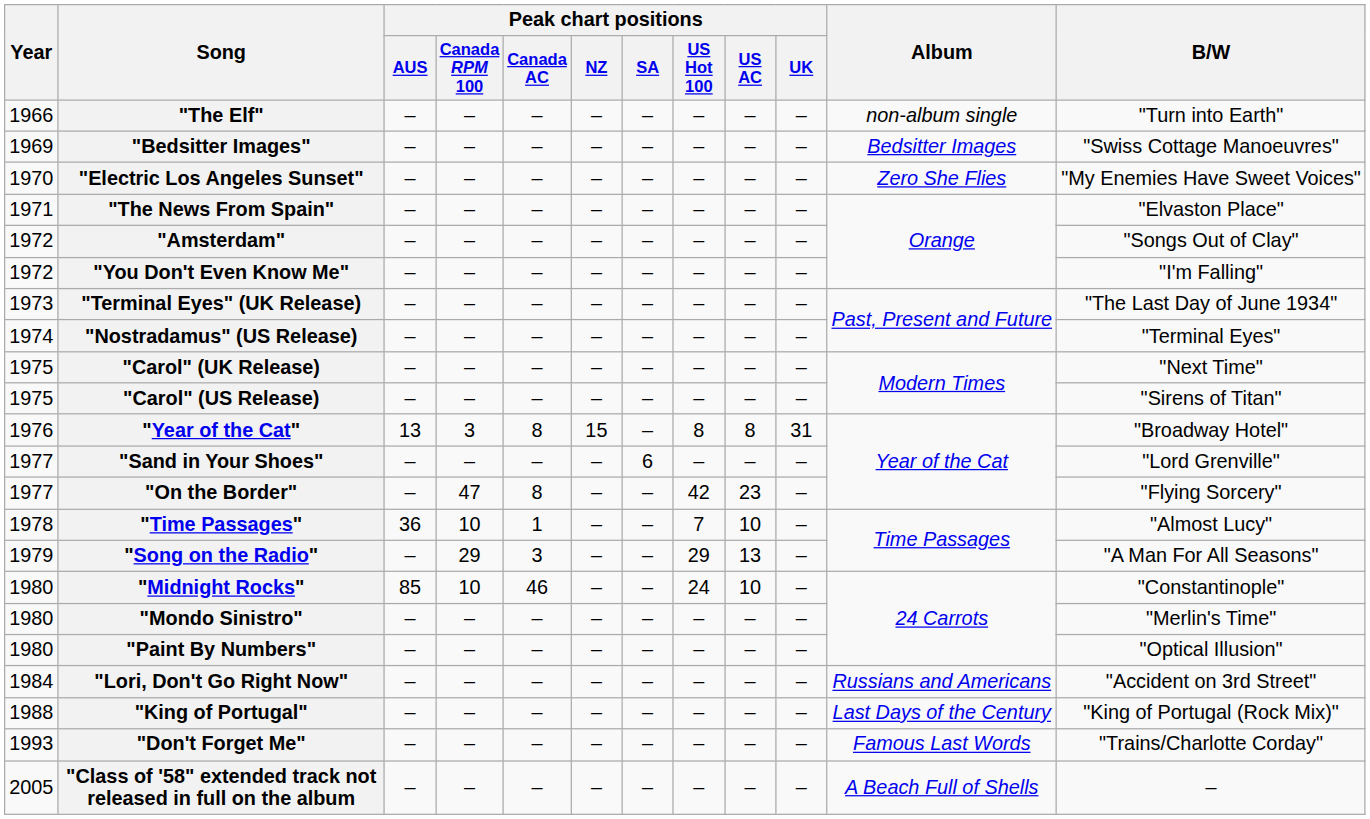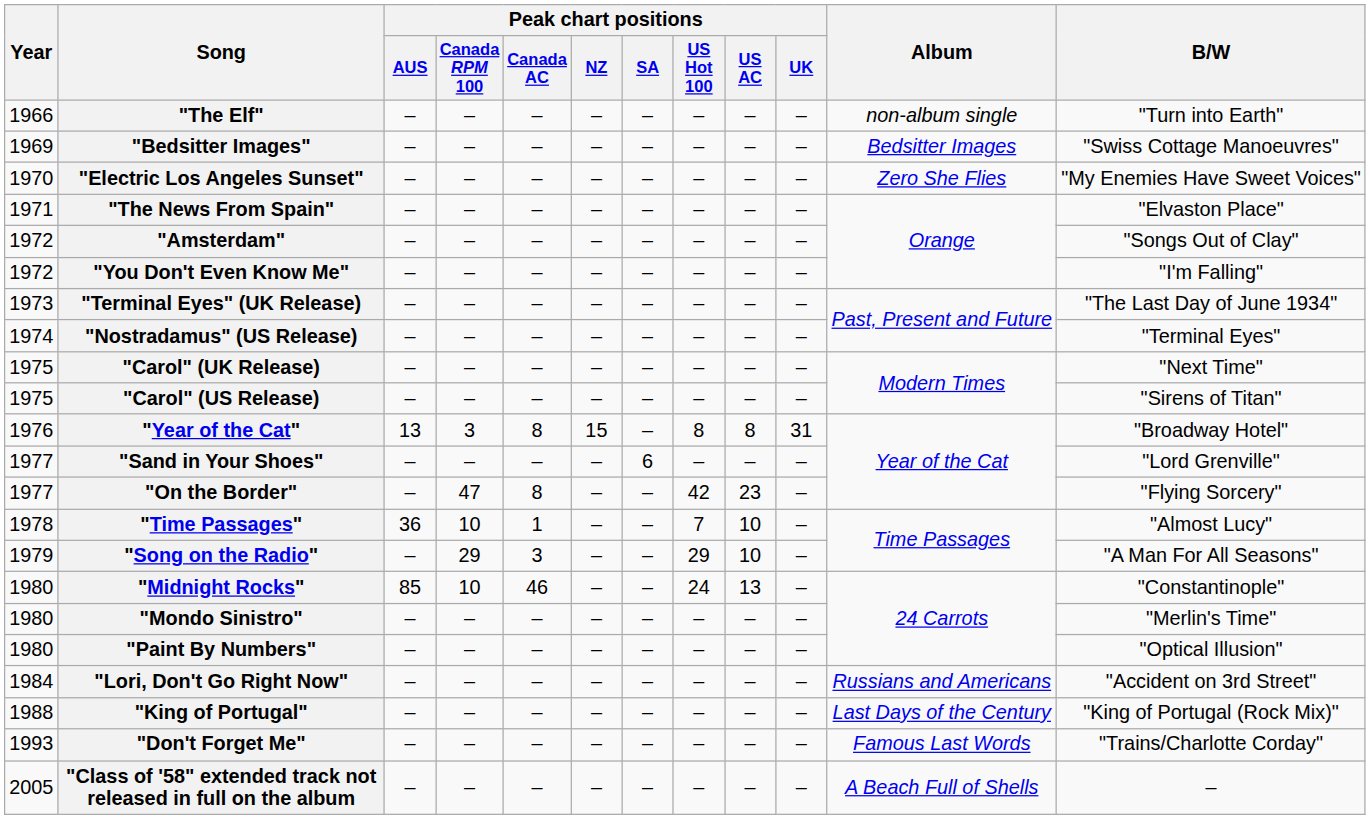"Song on the Radio" | Peak chart positions / US AC: 13 -> 10
"Midnight Rocks" | Peak chart positions / US AC: 10 -> 13
